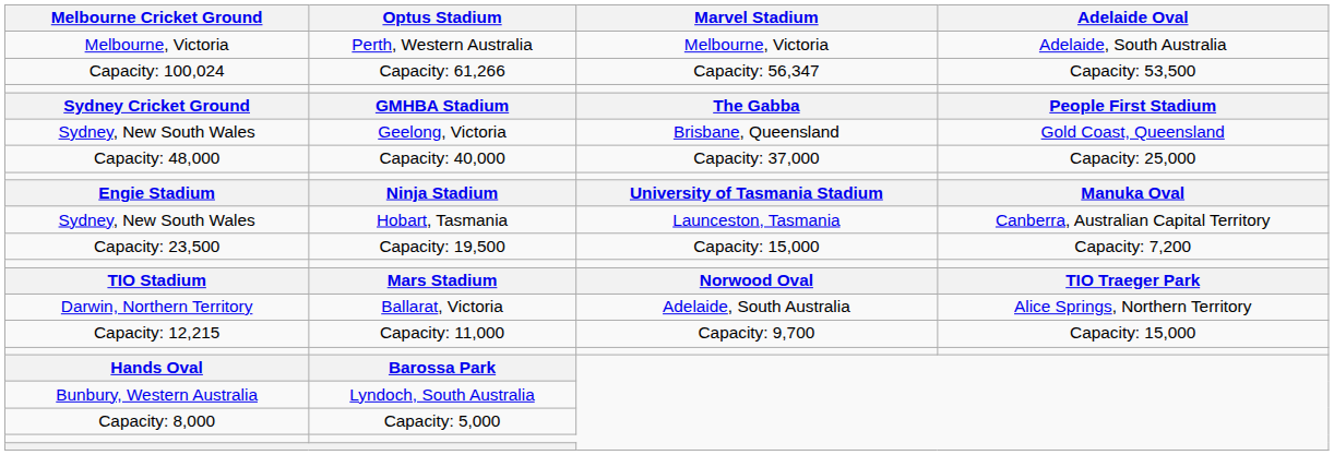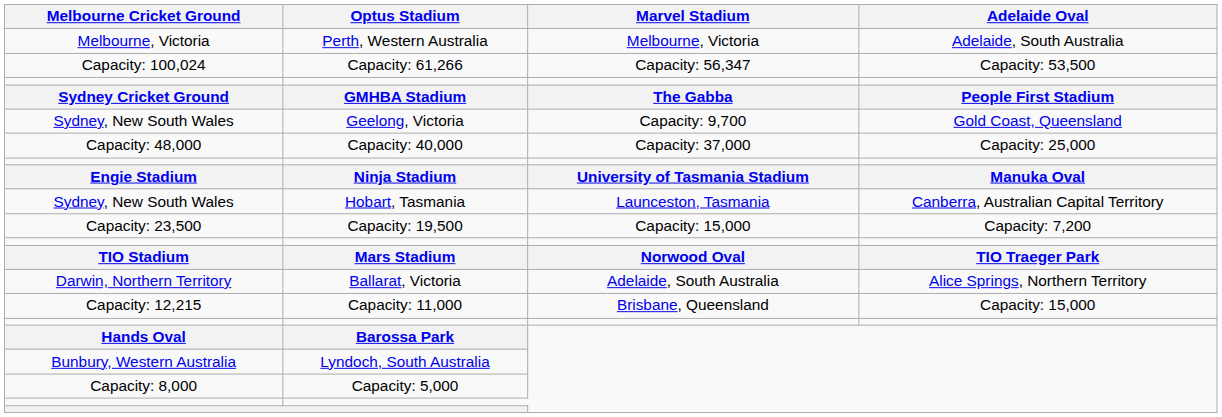Geelong, Victoria | Marvel Stadium: Brisbane, Queensland -> Capacity: 9,700
Capacity: 11,000 | Marvel Stadium: Capacity: 9,700 -> Brisbane, Queensland
